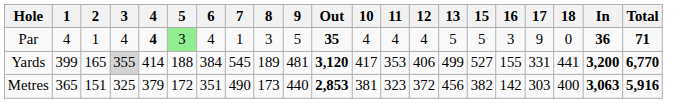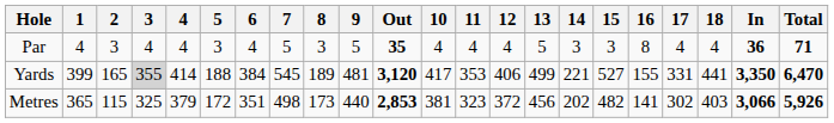+ column: 14 | 3 | 221 | 202
Par | 2: 1 -> 3
Par | 4: bold -> normal
Par | 5: lightgreen background -> no background
Par | 7: 1 -> 5
Par | 15: 5 -> 3
Par | 16: 3 -> 8
Par | 17: 9 -> 4
Par | 18: 0 -> 4
Yards | In: 3,200 -> 3,350
Yards | Total: 6,770 -> 6,470
Metres | 2: 151 -> 115
Metres | 7: 490 -> 498
Metres | 15: 382 -> 482
Metres | 16: 142 -> 141
Metres | 17: 303 -> 302
Metres | 18: 400 -> 403
Metres | In: 3,063 -> 3,066
Metres | Total: 5,916 -> 5,926
